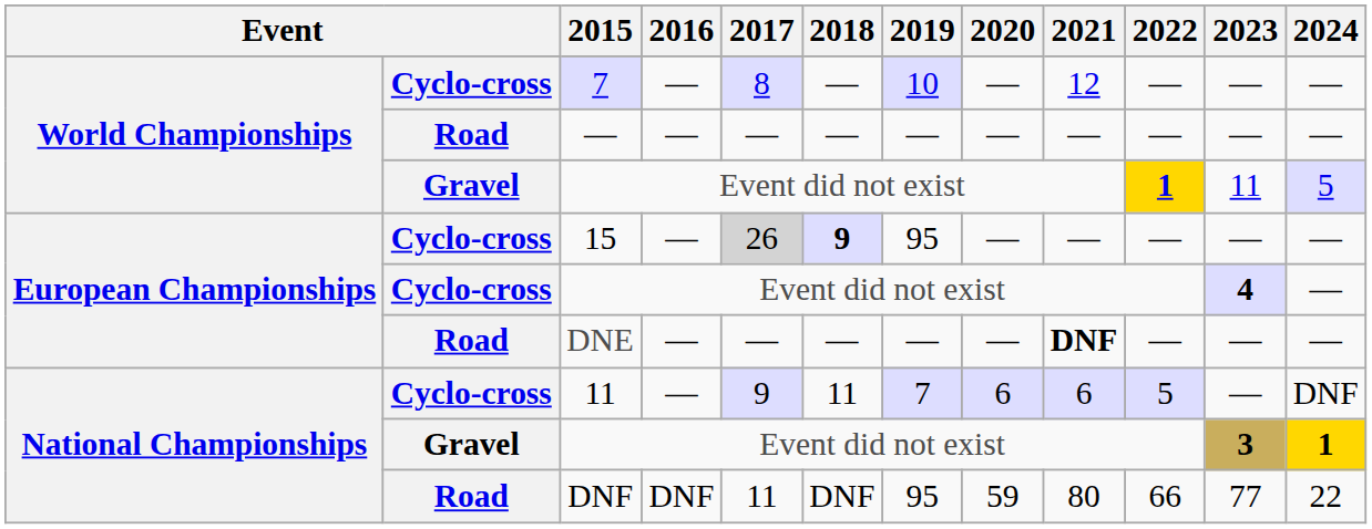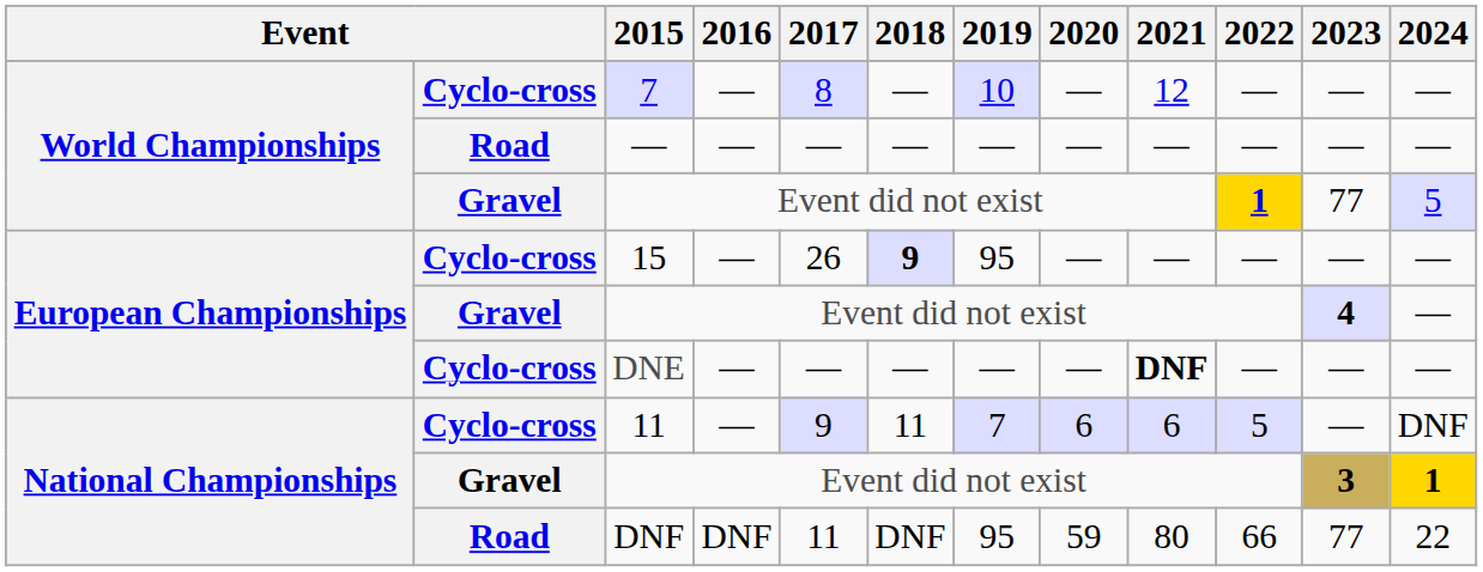World Championships / Event did not exist | 2023: 11 -> 77
15 | 2017: lightgrey background -> no background
European Championships / Event did not exist | column 2: Cyclo-cross -> Gravel
DNE | column 2: Road -> Cyclo-cross
